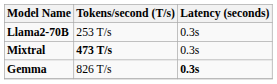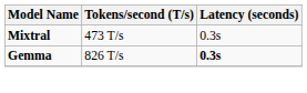- row: Llama2-70B | 253 T/s | 0.3s
Mixtral | Tokens/second (T/s): bold -> normal
